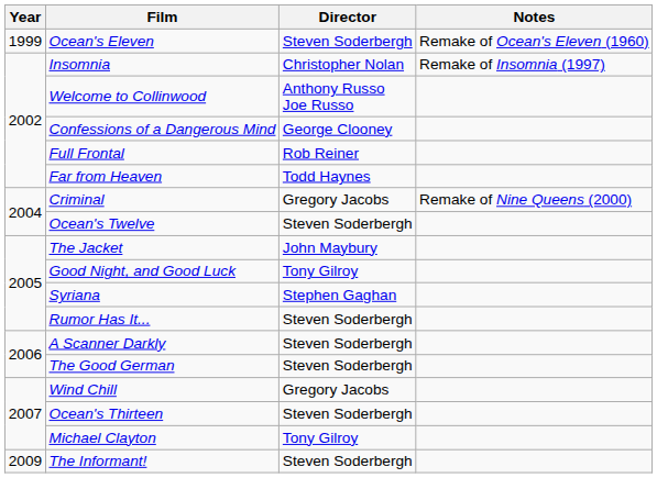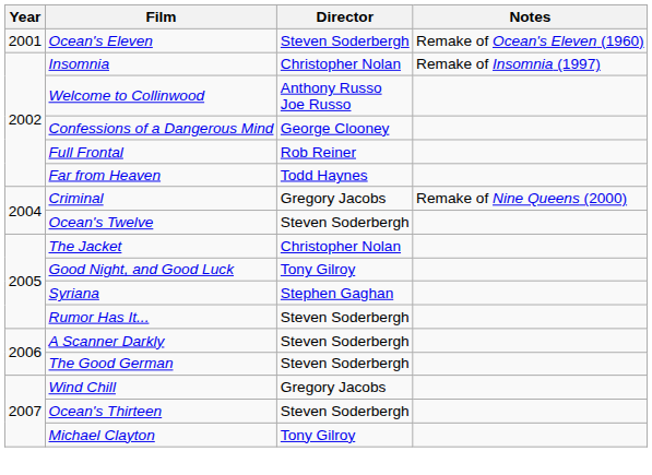Ocean's Eleven | Year: 1999 -> 2001
The Jacket | Director: John Maybury -> Christopher Nolan
- row: 2009 | The Informant! | Steven Soderbergh
